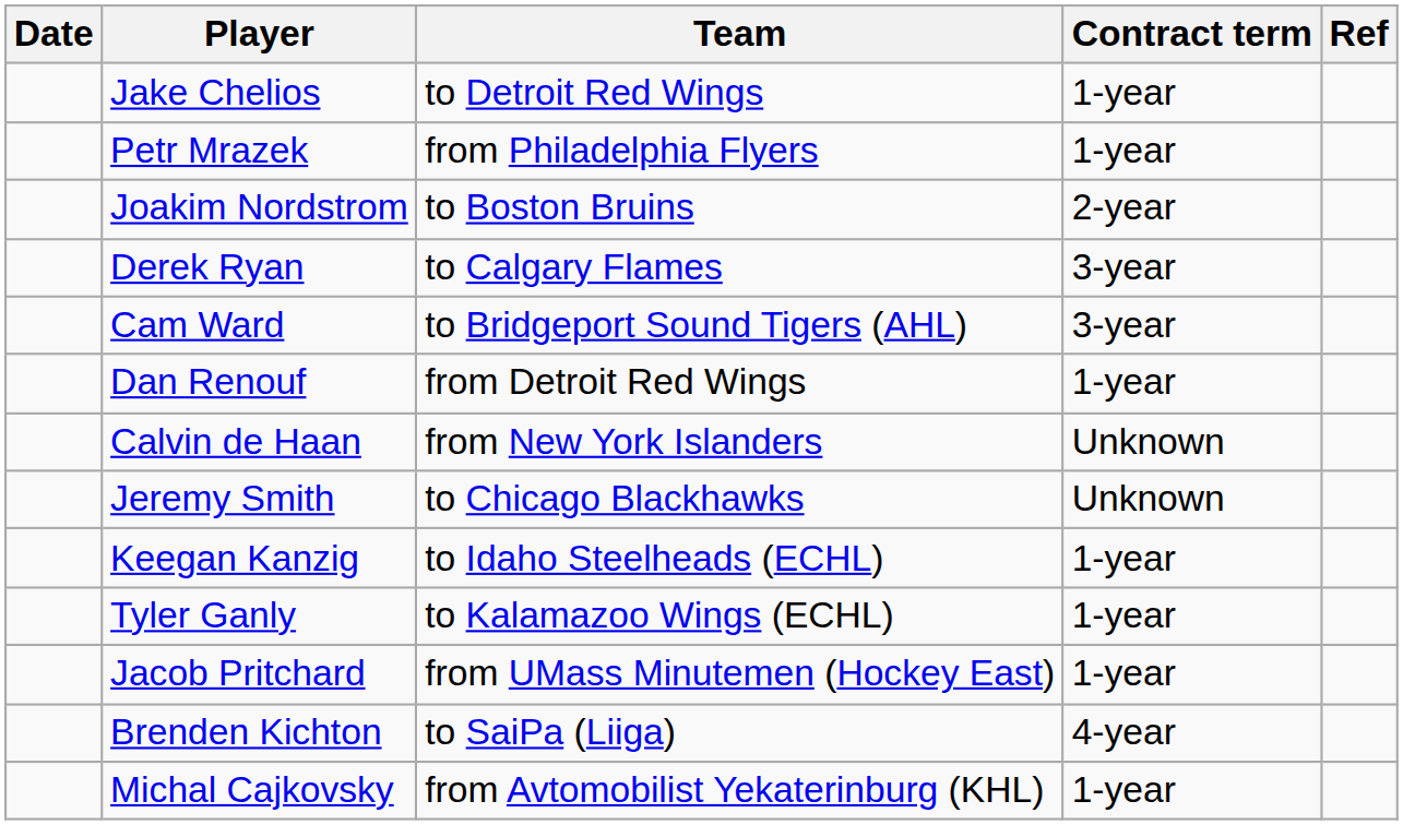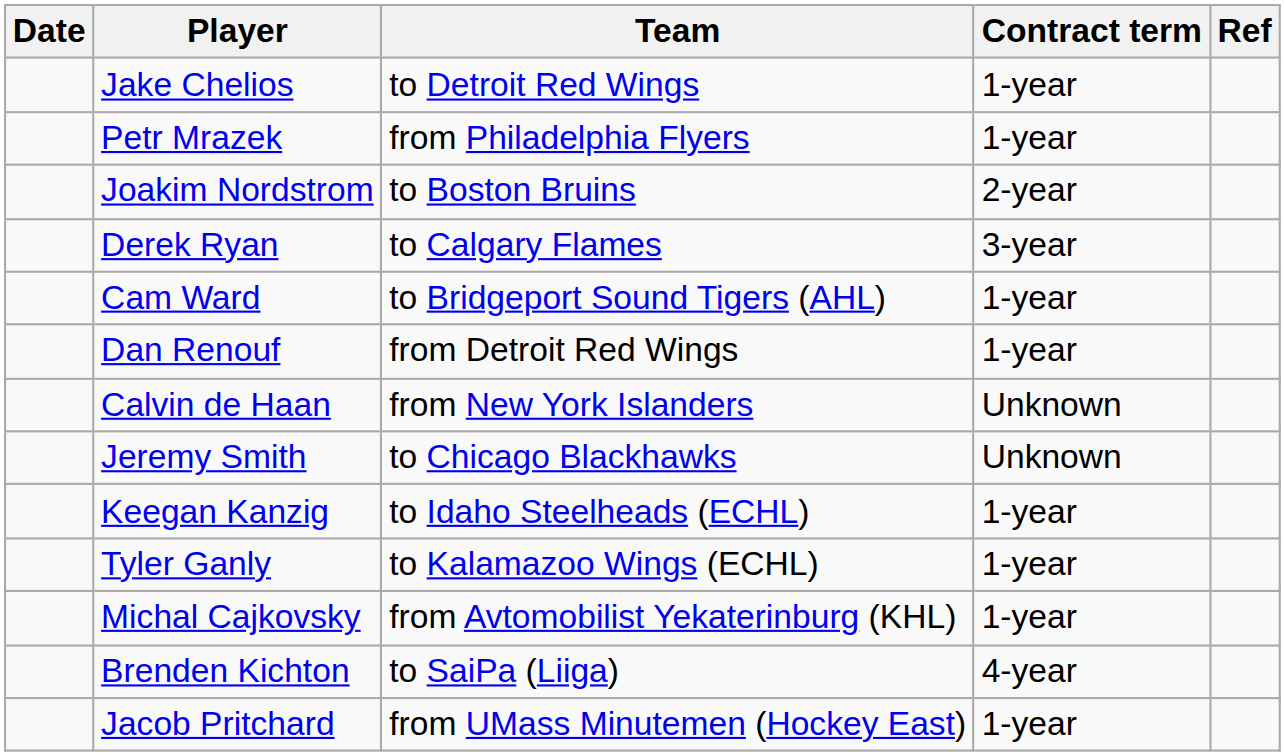Cam Ward | Contract term: 3-year -> 1-year
rows swapped: Michal Cajkovsky <-> Jacob Pritchard
